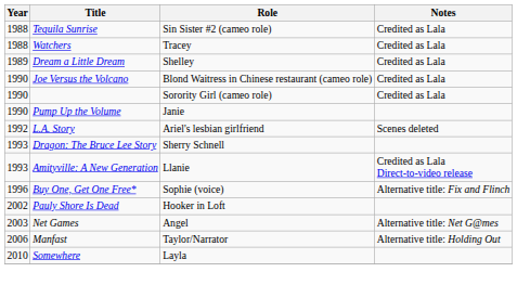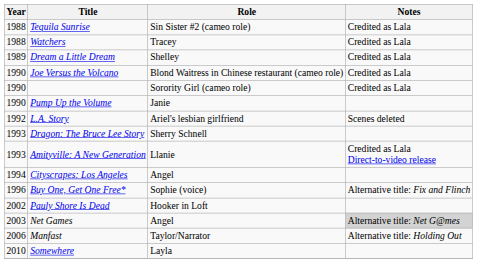+ row: 1994 | Cityscrapes: Los Angeles | Angel
Net Games | Notes: no background -> lightgrey background
